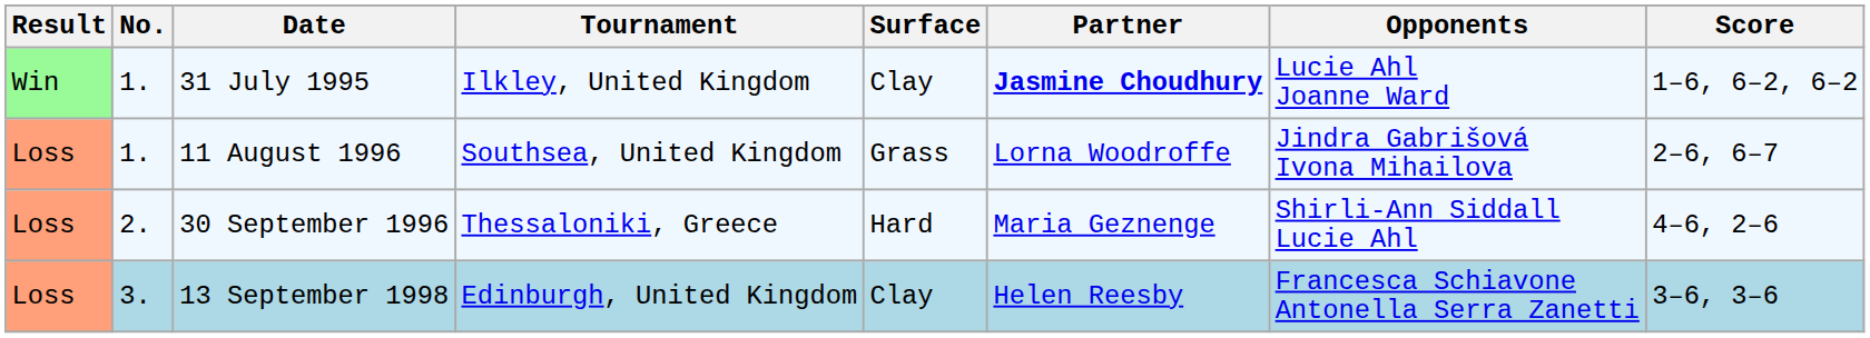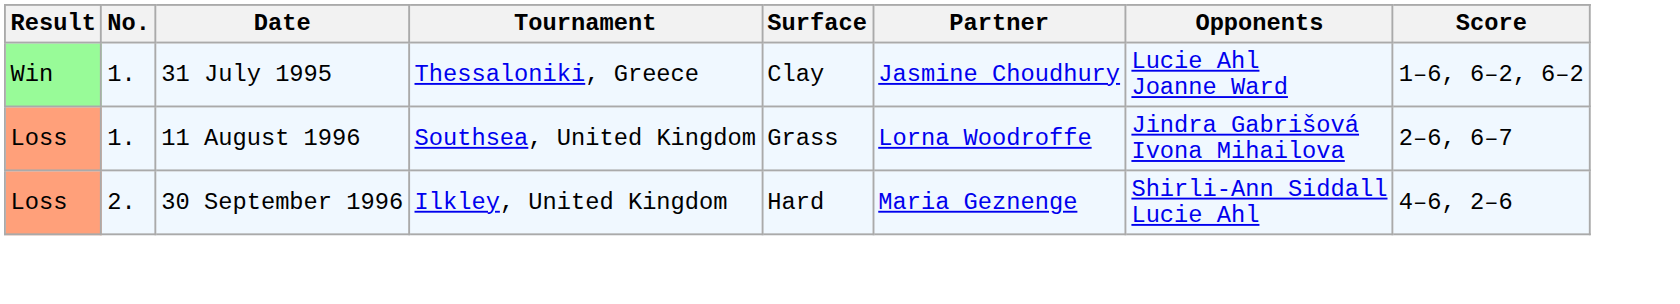31 July 1995 | Tournament: Ilkley, United Kingdom -> Thessaloniki, Greece
31 July 1995 | Partner: bold -> normal
30 September 1996 | Tournament: Thessaloniki, Greece -> Ilkley, United Kingdom
- row: Loss | 3. | 13 September 1998 | Edinburgh, United Kingdom | Clay | Helen Reesby | Francesca Schiavone Antonella Serra Zanetti | 3–6, 3–6
